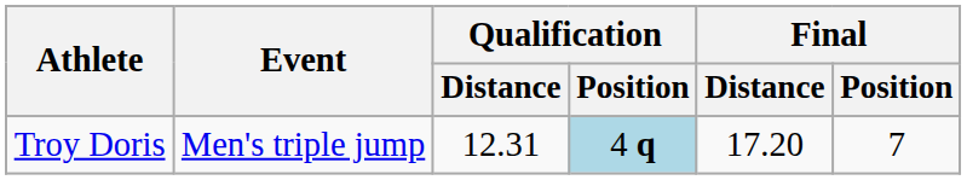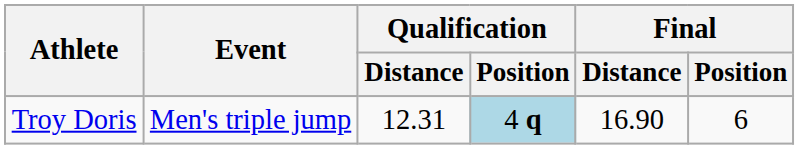Troy Doris | Final / Distance: 17.20 -> 16.90
Troy Doris | Final / Position: 7 -> 6
